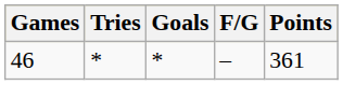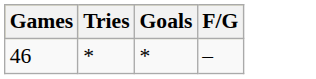- column: Points | 361
